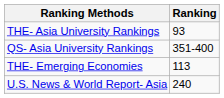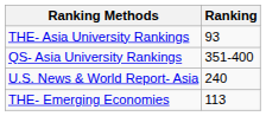rows swapped: THE- Emerging Economies <-> U.S. News & World Report- Asia
